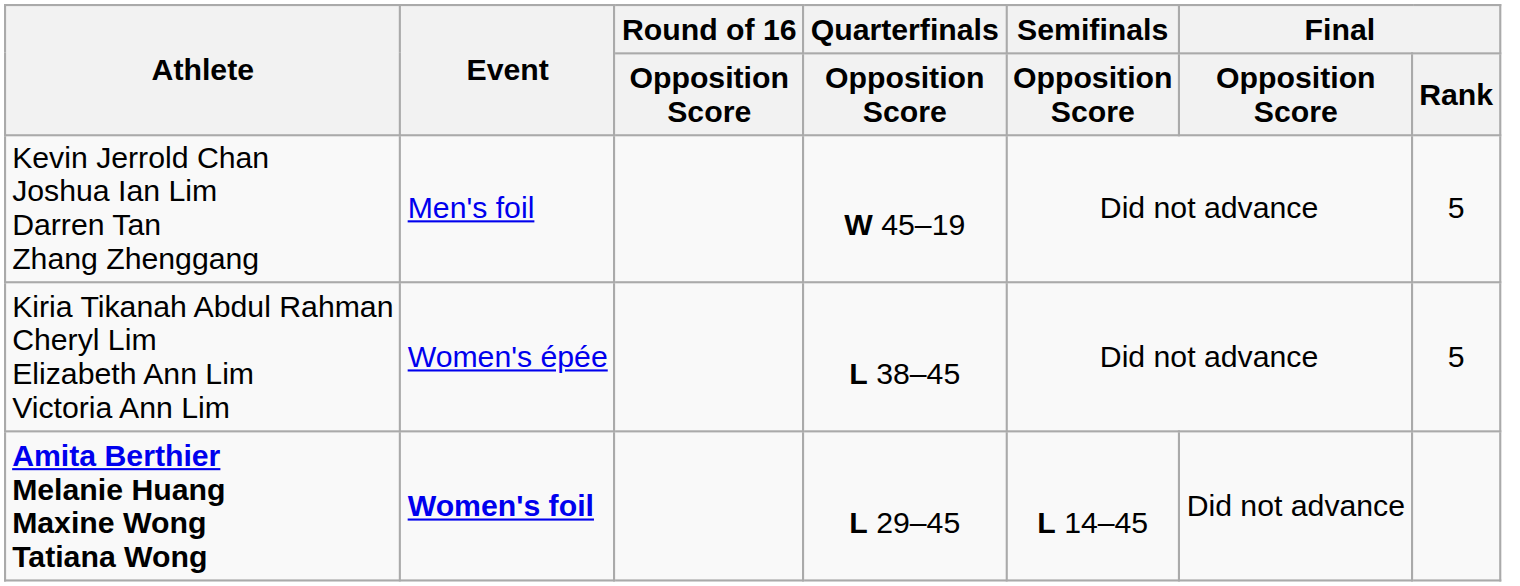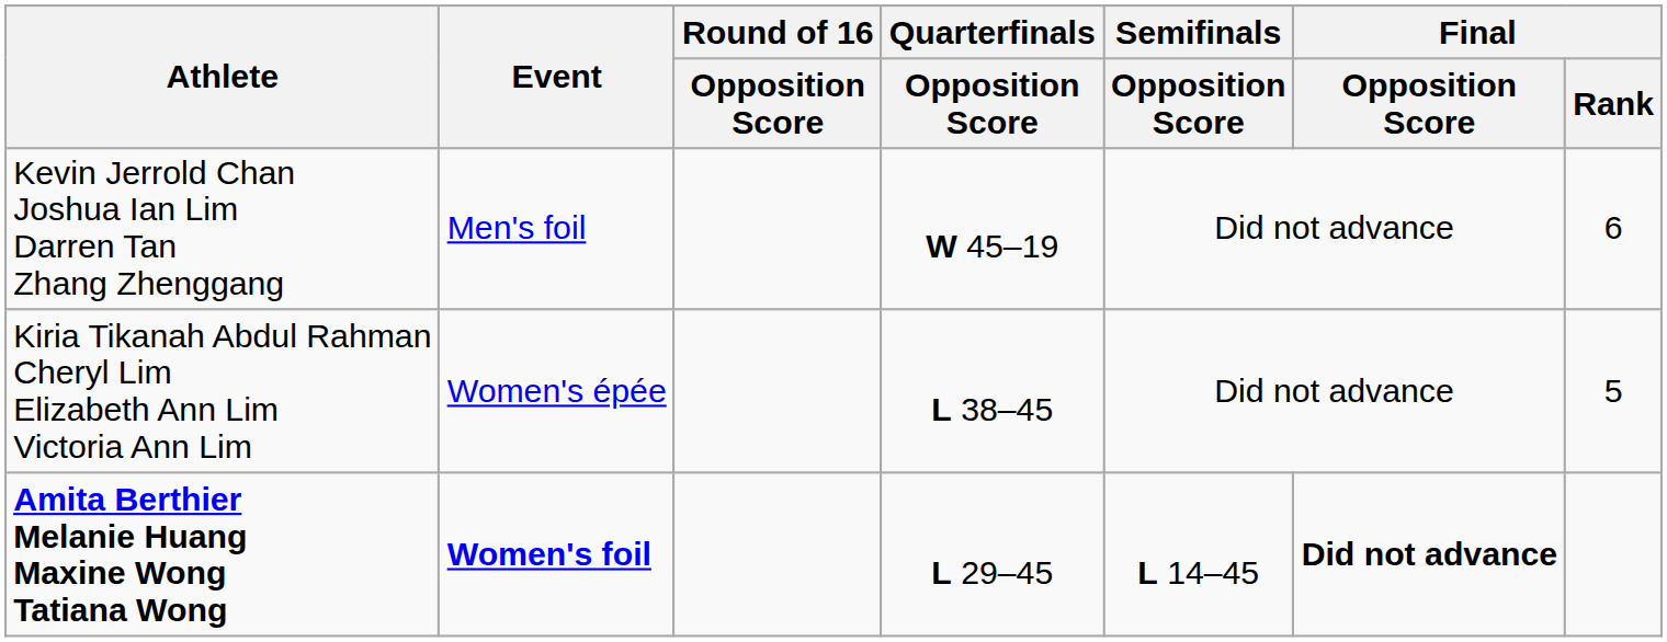Kevin Jerrold Chan Joshua Ian Lim Darren Tan Zhang Zhenggang | Final / Rank: 5 -> 6
Amita Berthier Melanie Huang Maxine Wong Tatiana Wong | Final / Opposition Score: normal -> bold
